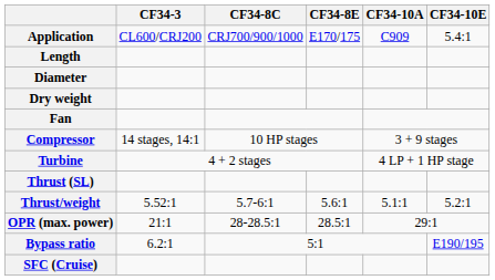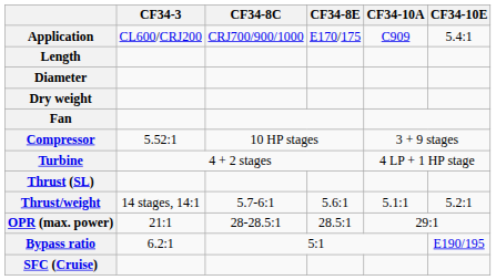Compressor | CF34-3: 14 stages, 14:1 -> 5.52:1
Thrust/weight | CF34-3: 5.52:1 -> 14 stages, 14:1
